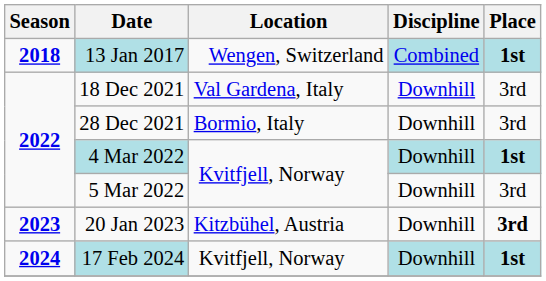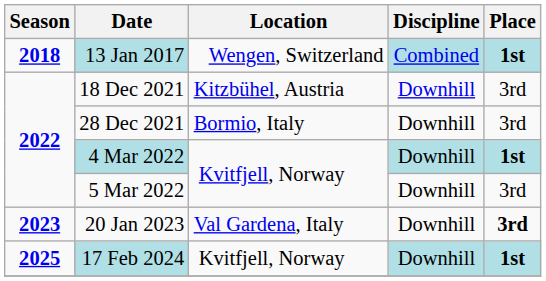18 Dec 2021 | Location: Val Gardena, Italy -> Kitzbühel, Austria
20 Jan 2023 | Location: Kitzbühel, Austria -> Val Gardena, Italy
17 Feb 2024 | Season: 2024 -> 2025
